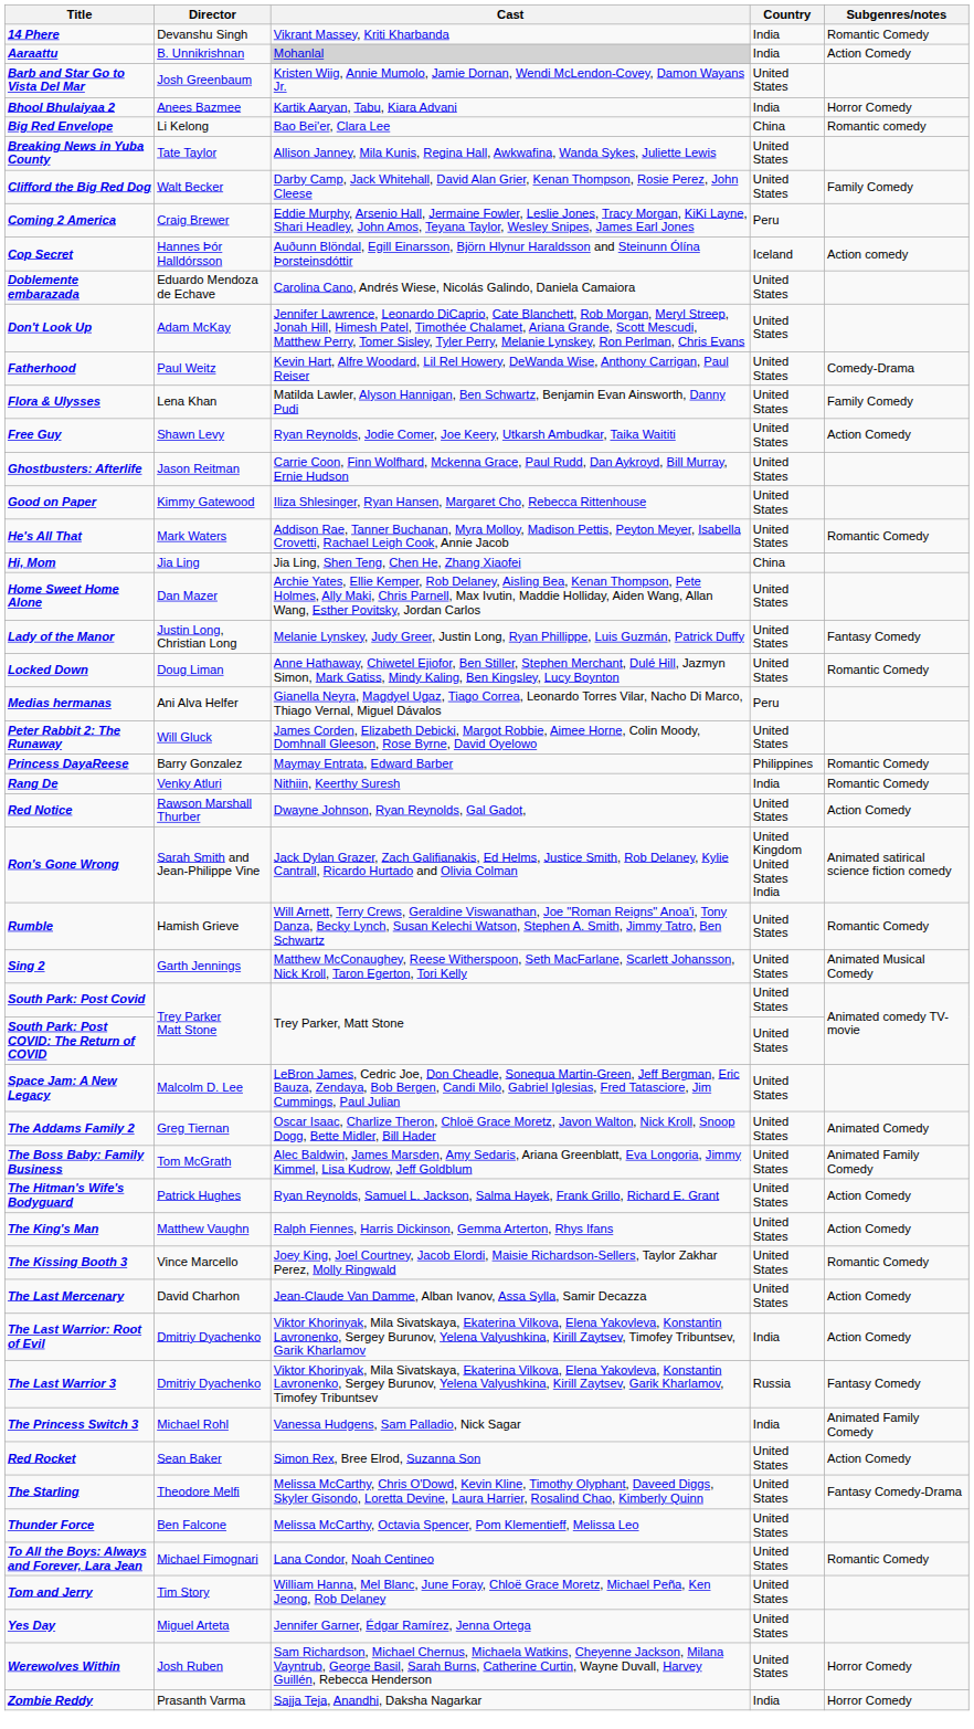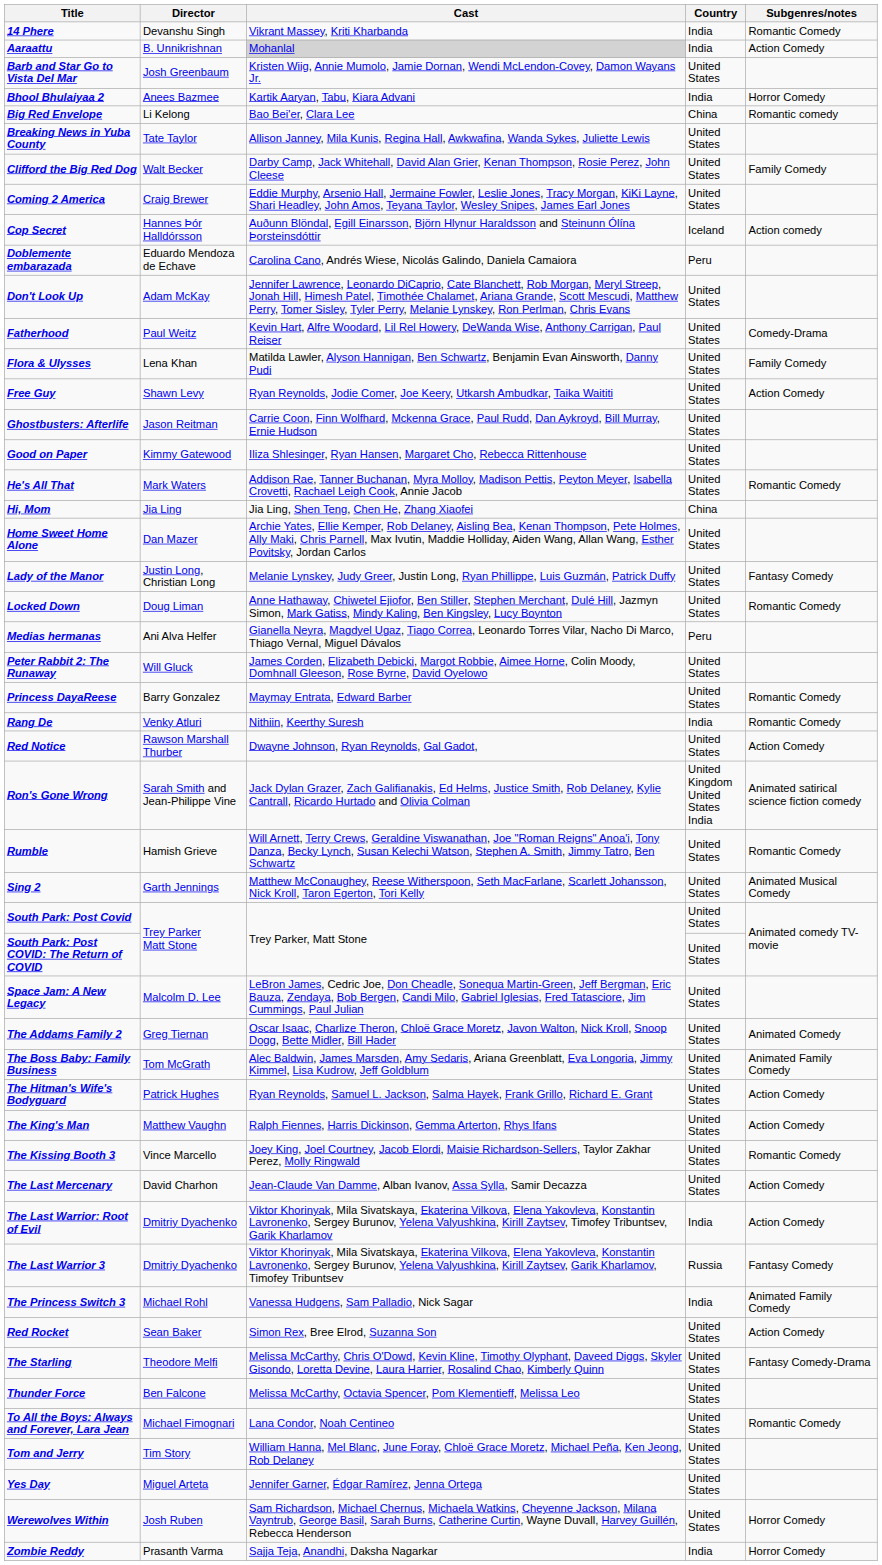Coming 2 America | Country: Peru -> United States
Doblemente embarazada | Country: United States -> Peru
Princess DayaReese | Country: Philippines -> United States
